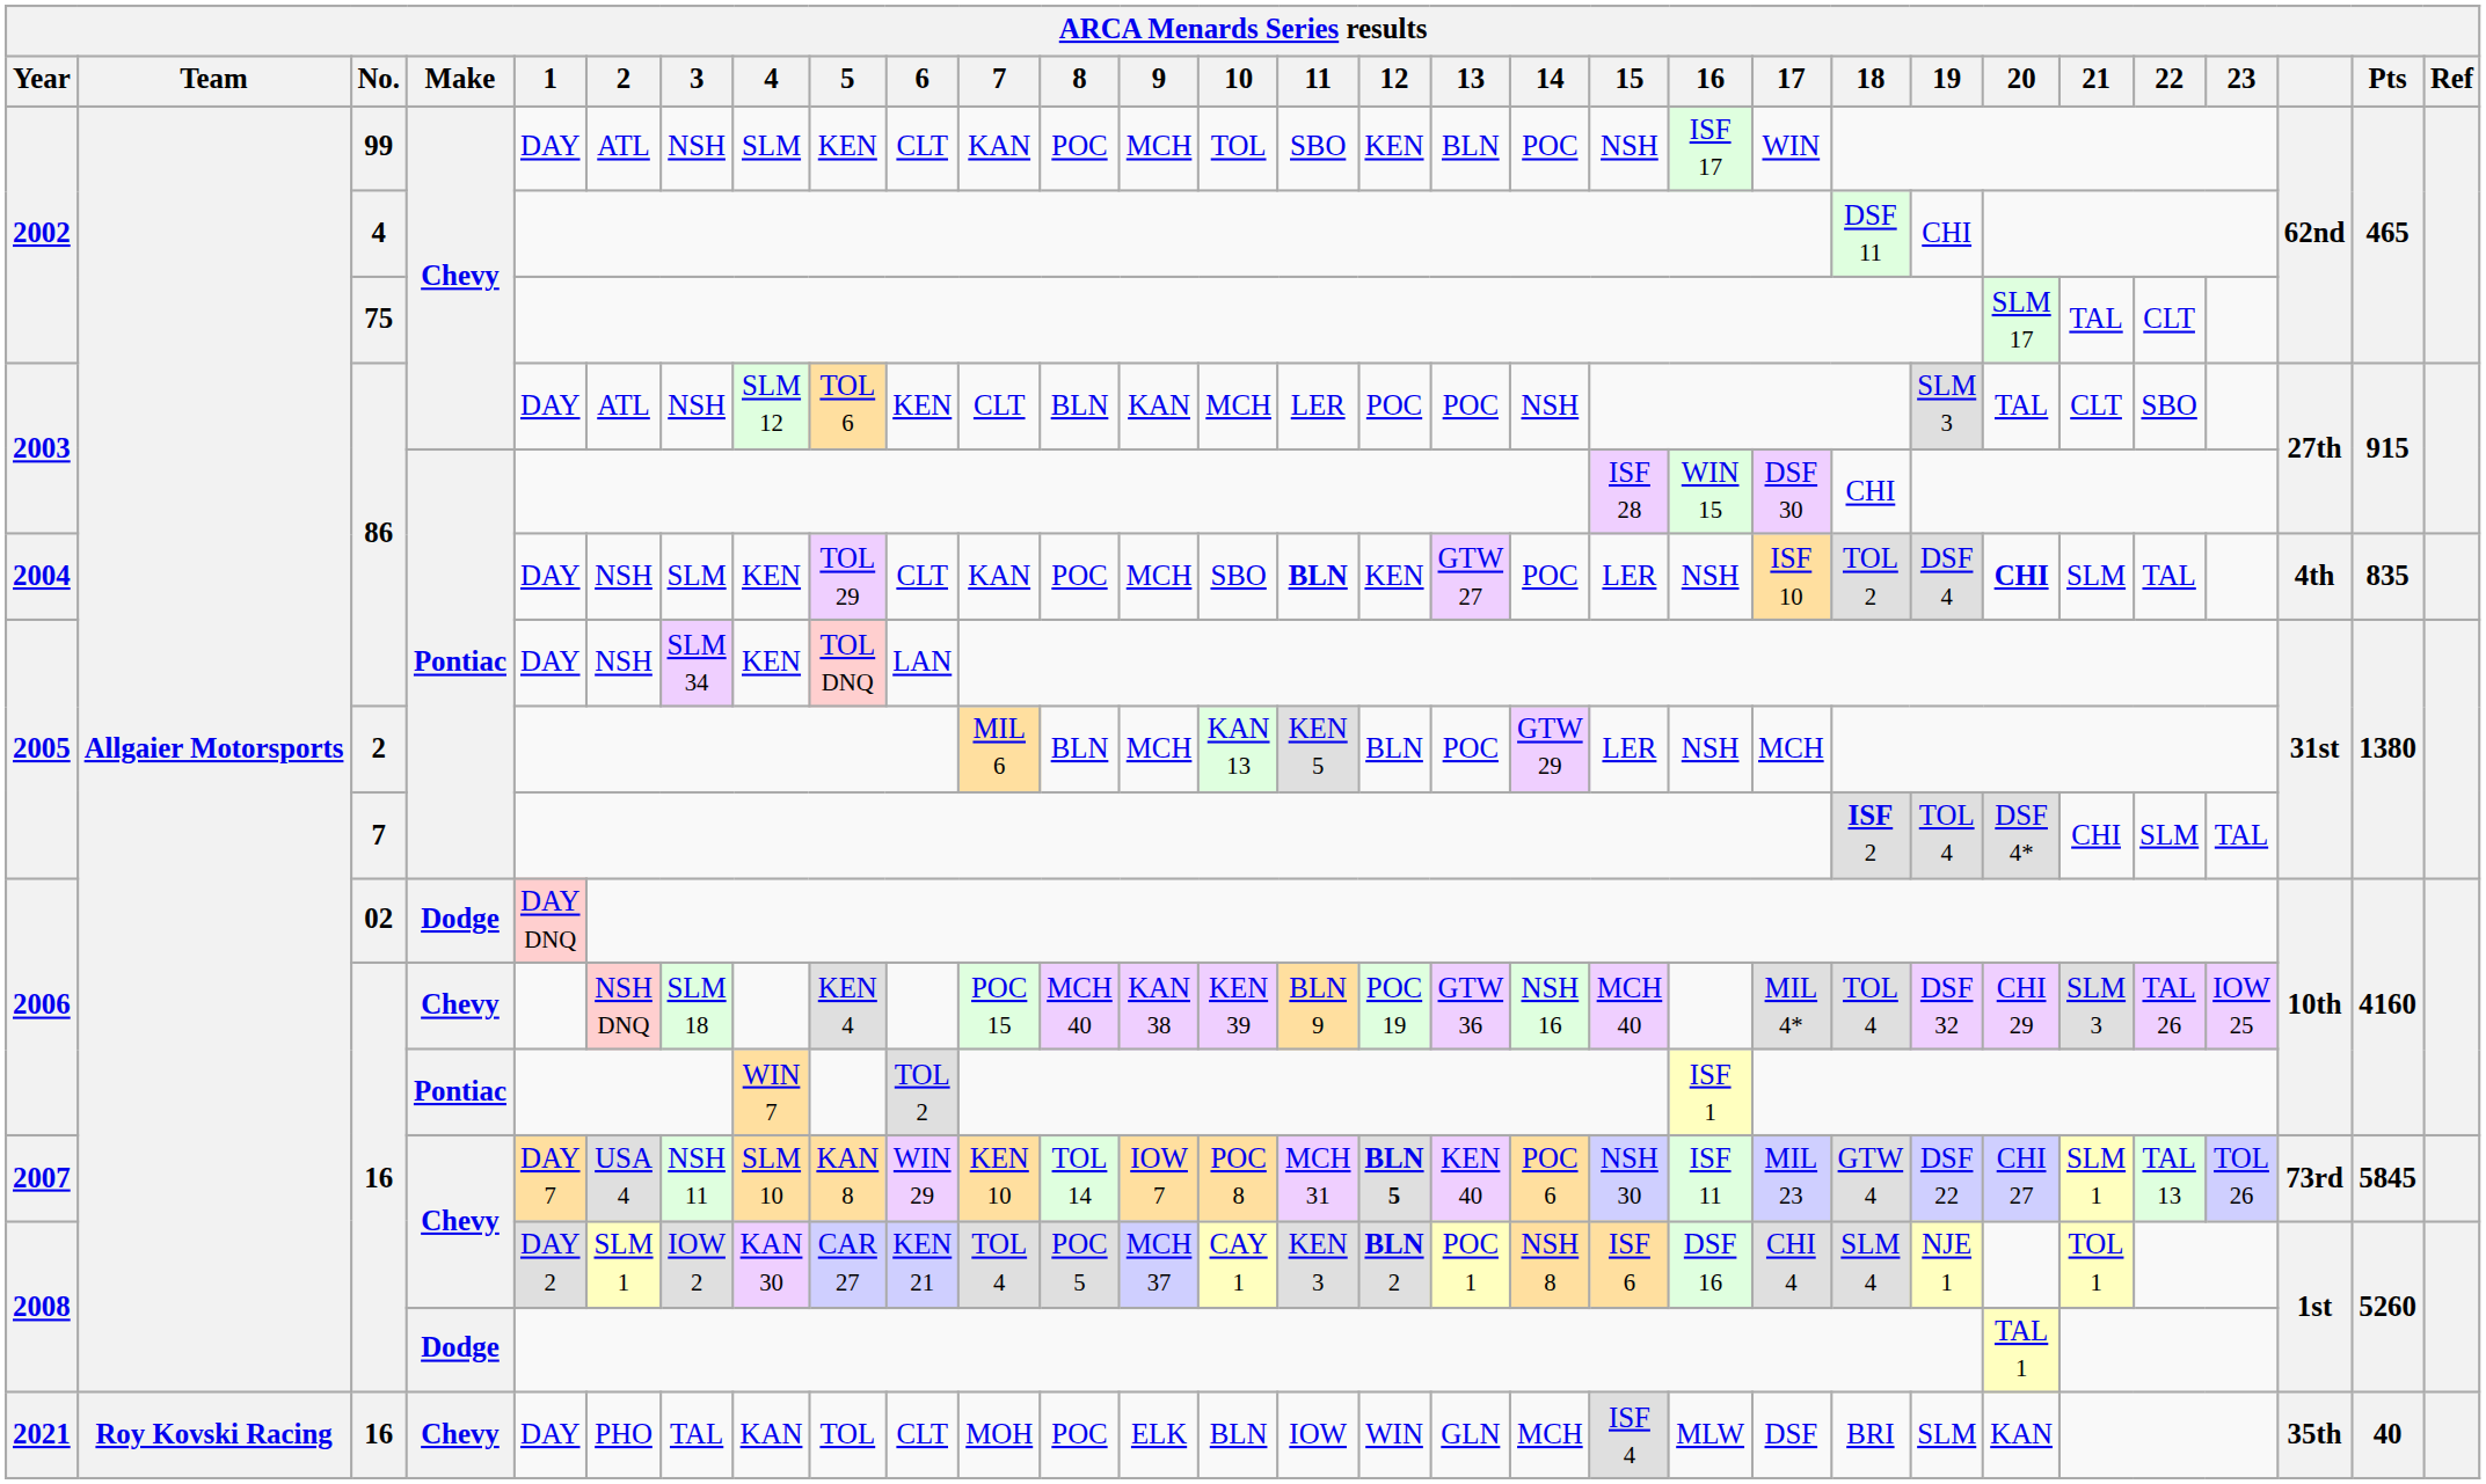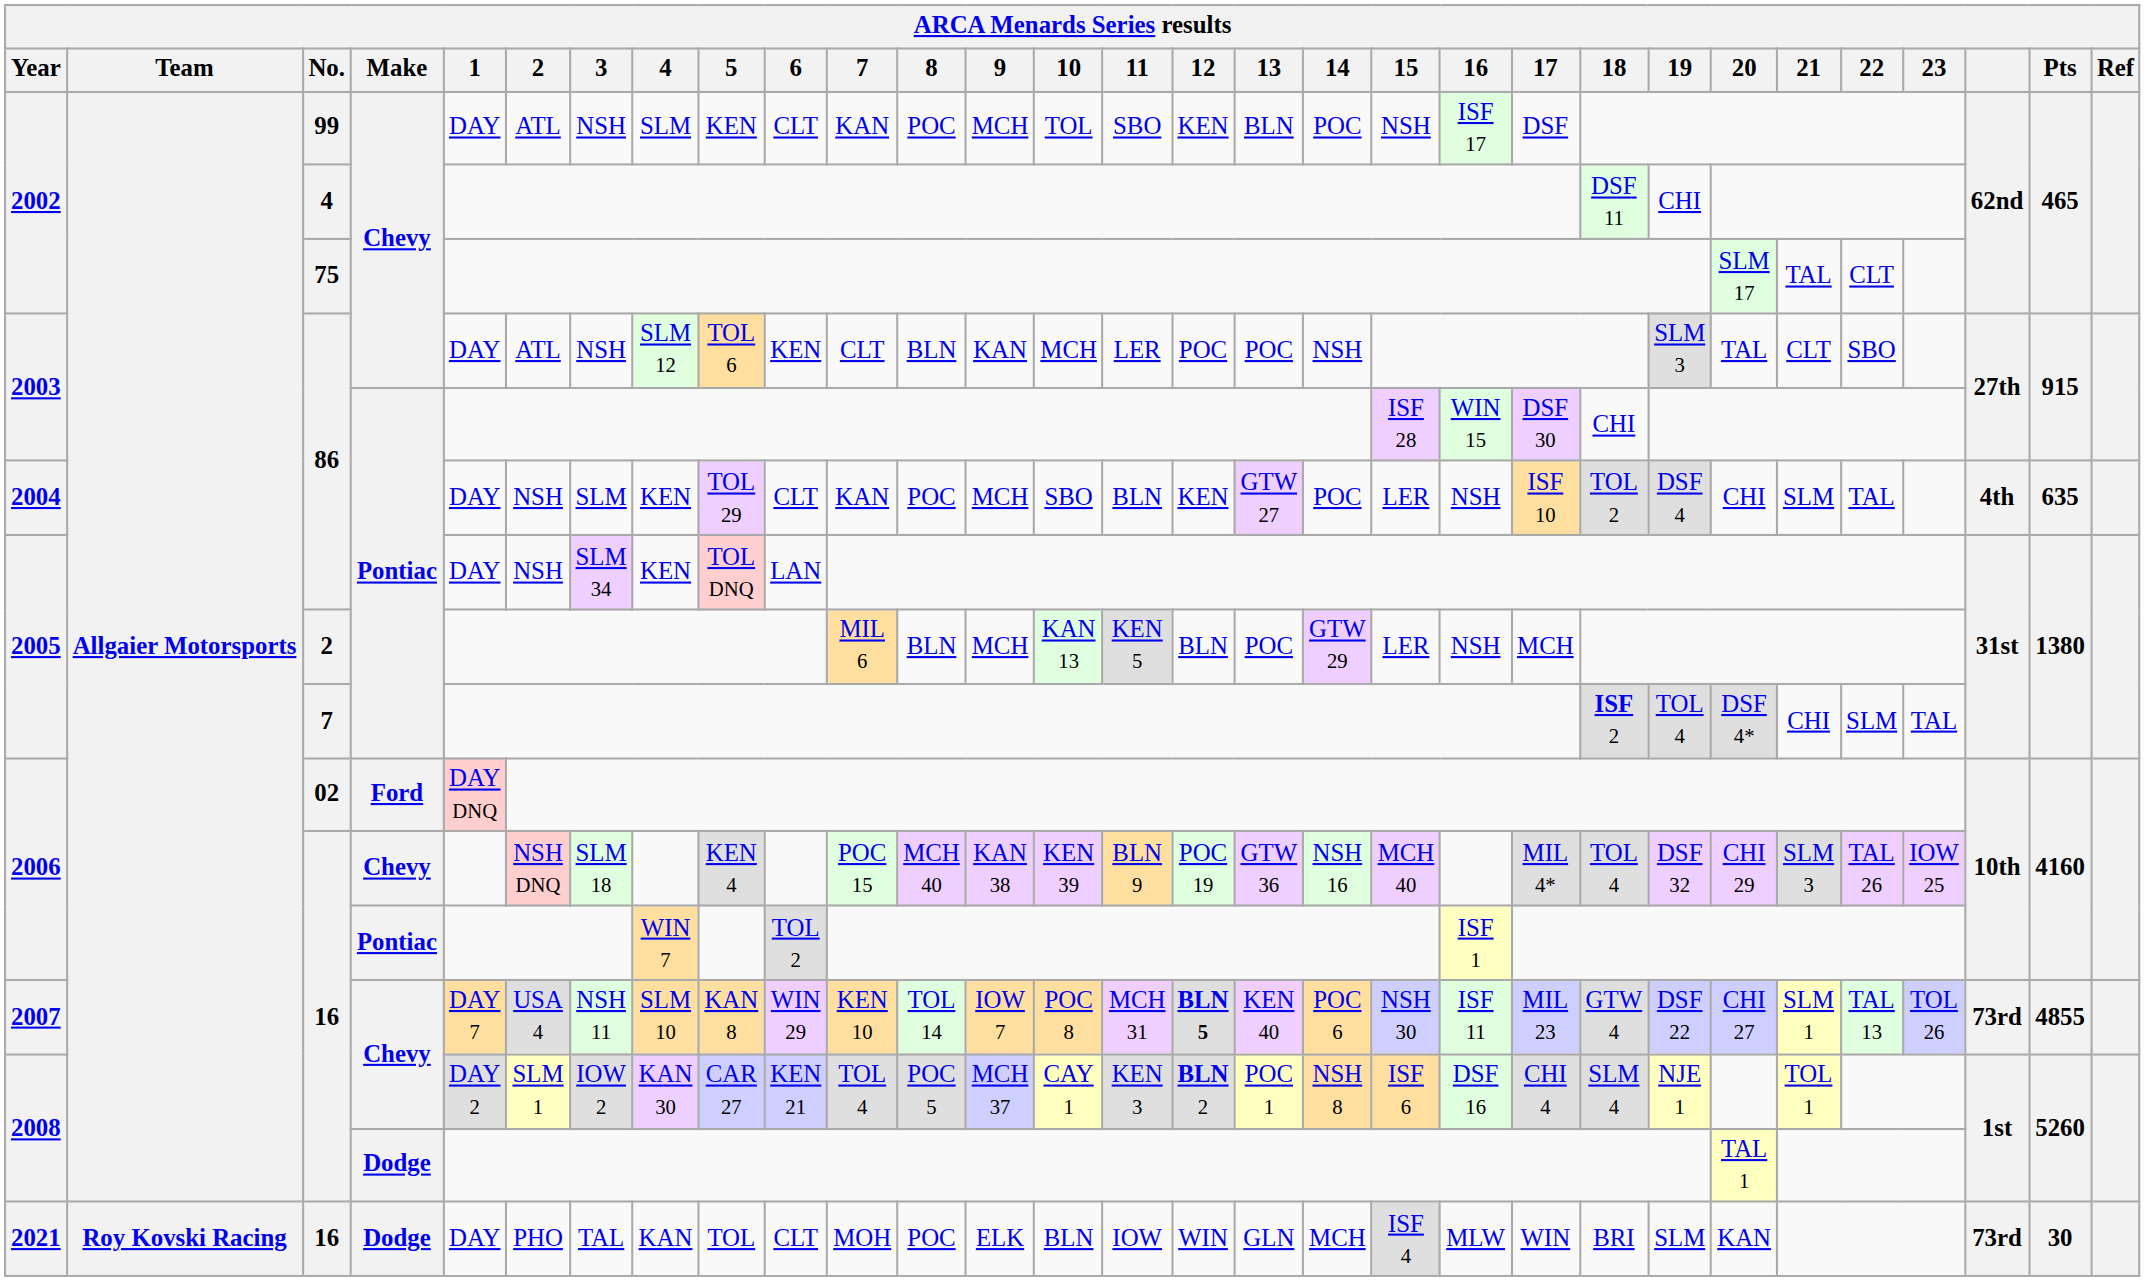2002 / 99 | 17: WIN -> DSF
2004 | 11: bold -> normal
2004 | 20: bold -> normal
2004 | Pts: 835 -> 635
2006 / 02 | Make: Dodge -> Ford
2007 | Pts: 5845 -> 4855
2021 | Make: Chevy -> Dodge
2021 | 17: DSF -> WIN
2021 | column 28: 35th -> 73rd
2021 | Pts: 40 -> 30
